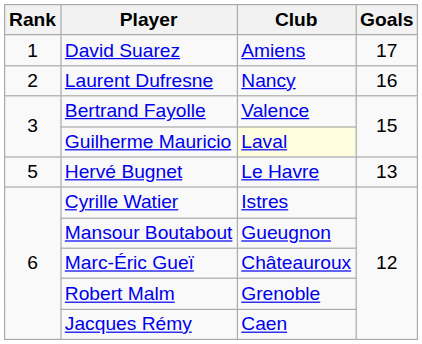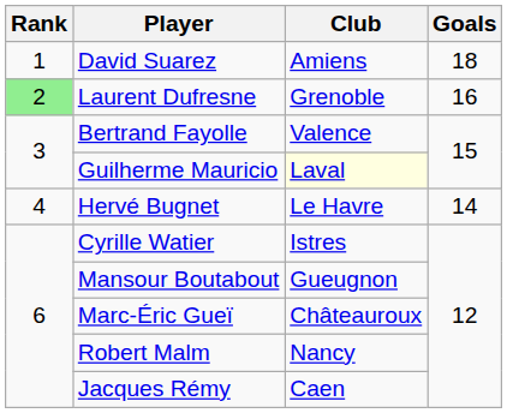David Suarez | Goals: 17 -> 18
Laurent Dufresne | Rank: no background -> lightgreen background
Laurent Dufresne | Club: Nancy -> Grenoble
Hervé Bugnet | Rank: 5 -> 4
Hervé Bugnet | Goals: 13 -> 14
Robert Malm | Club: Grenoble -> Nancy
